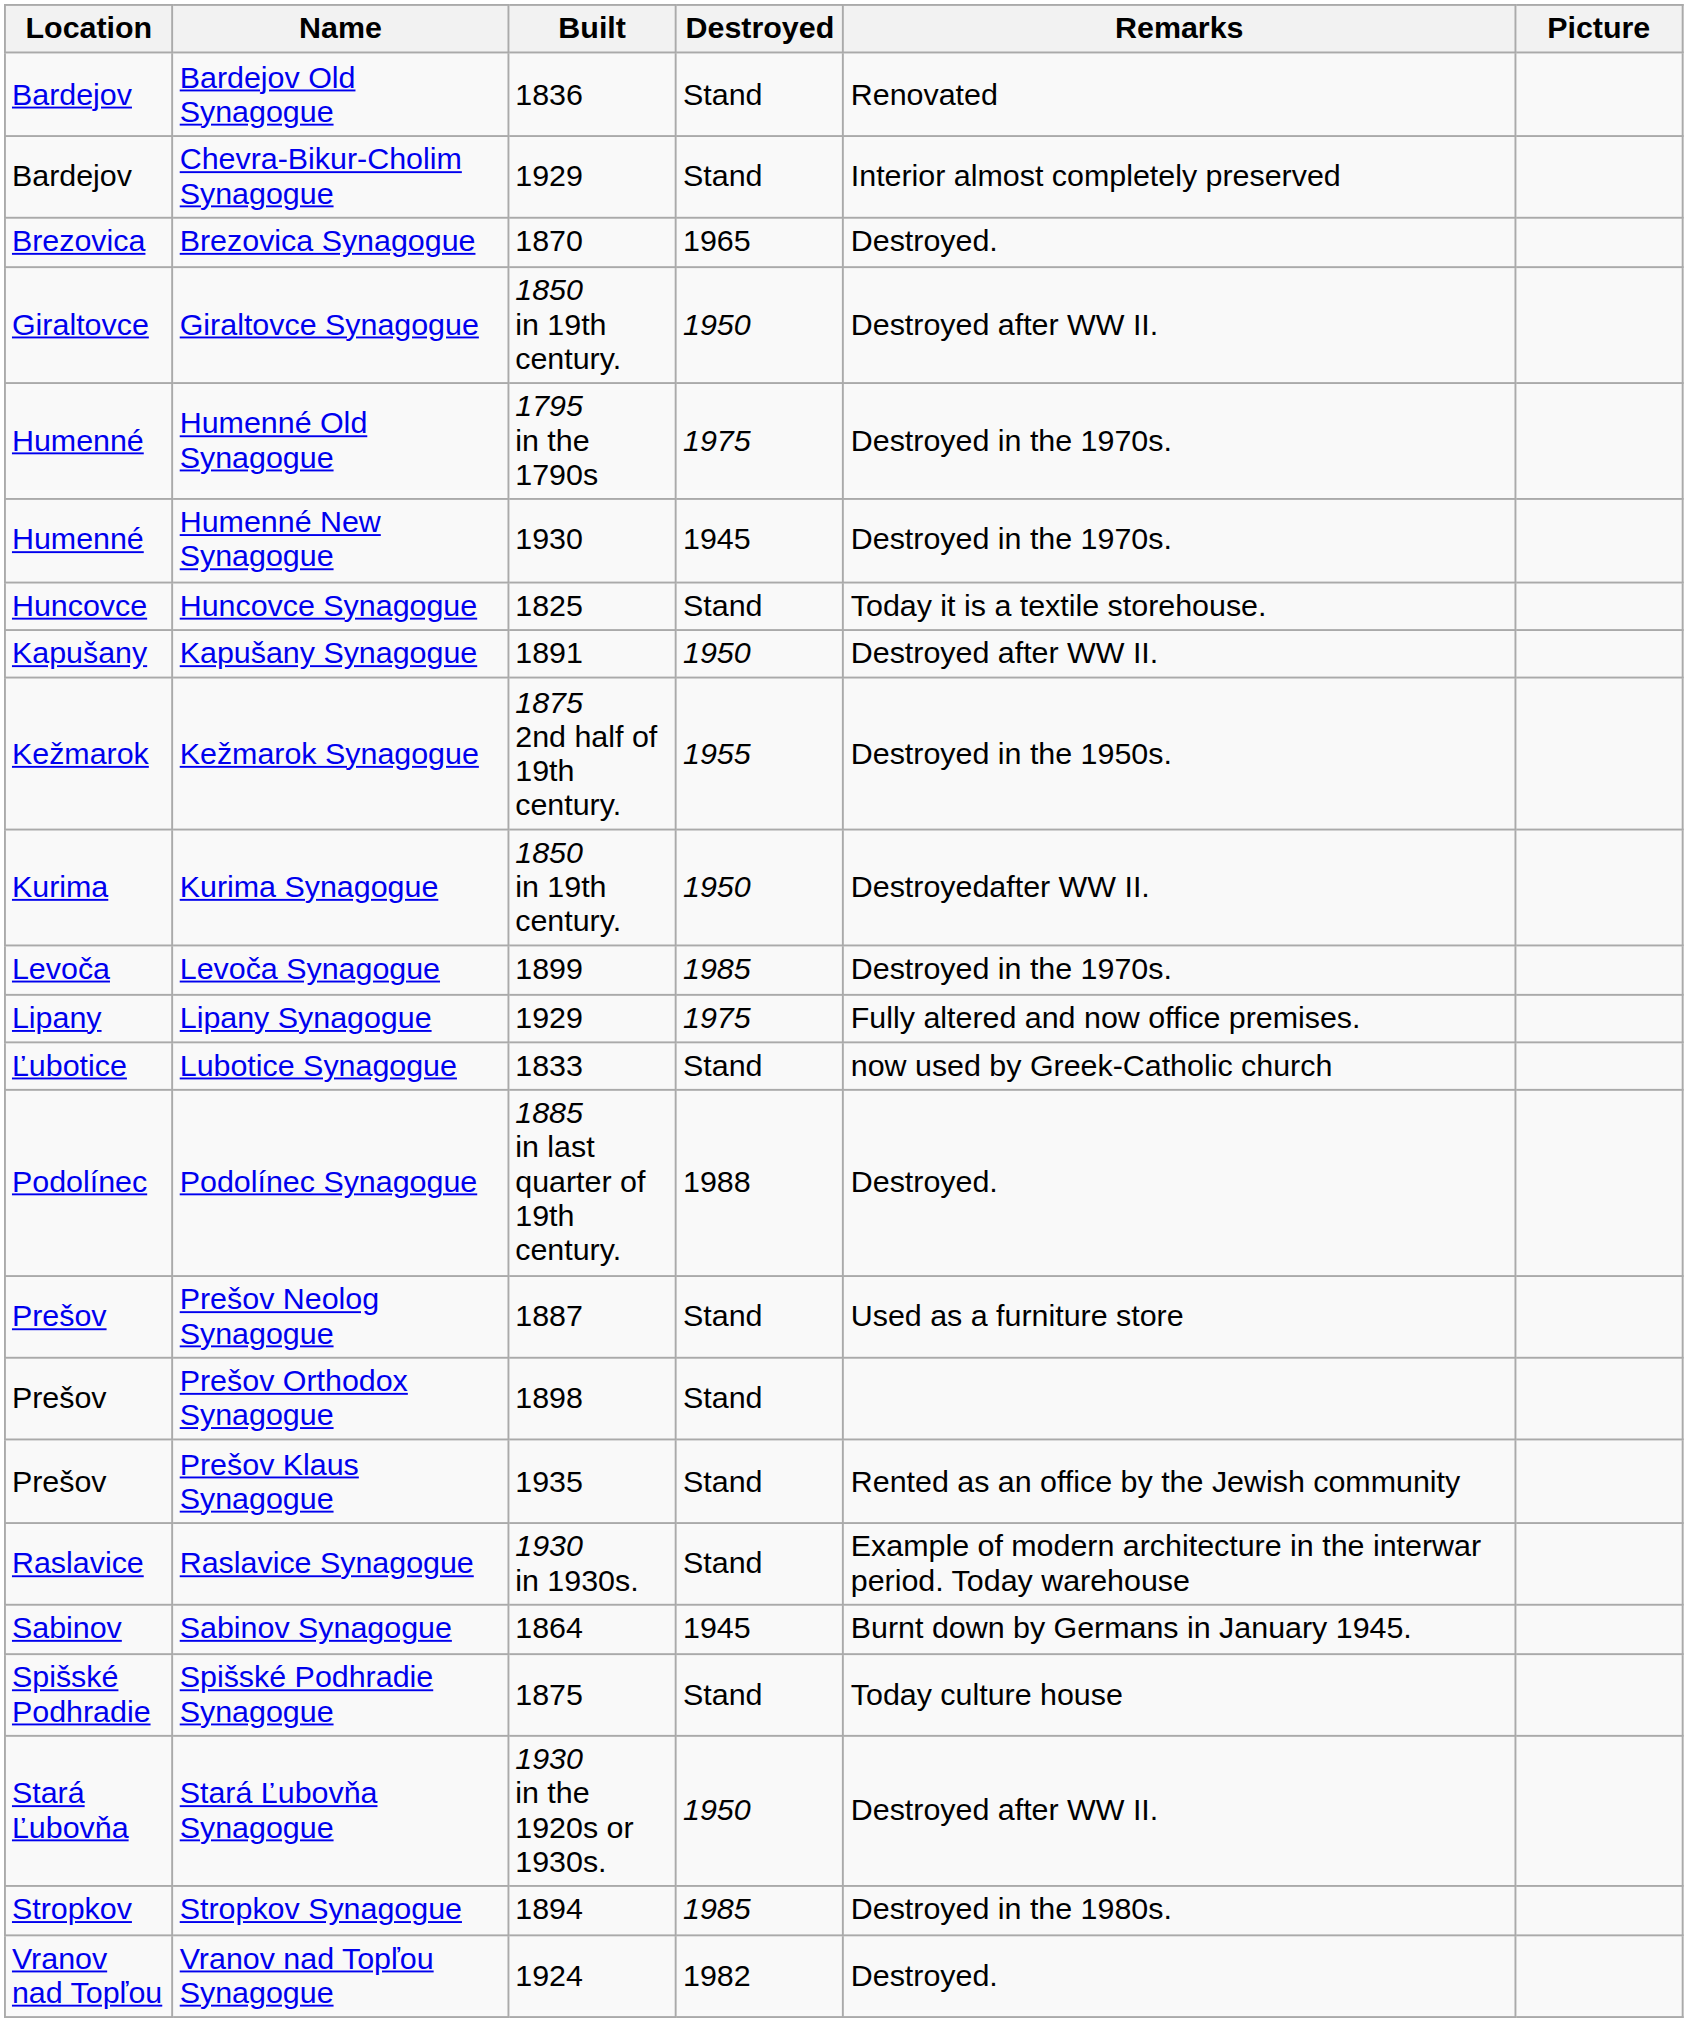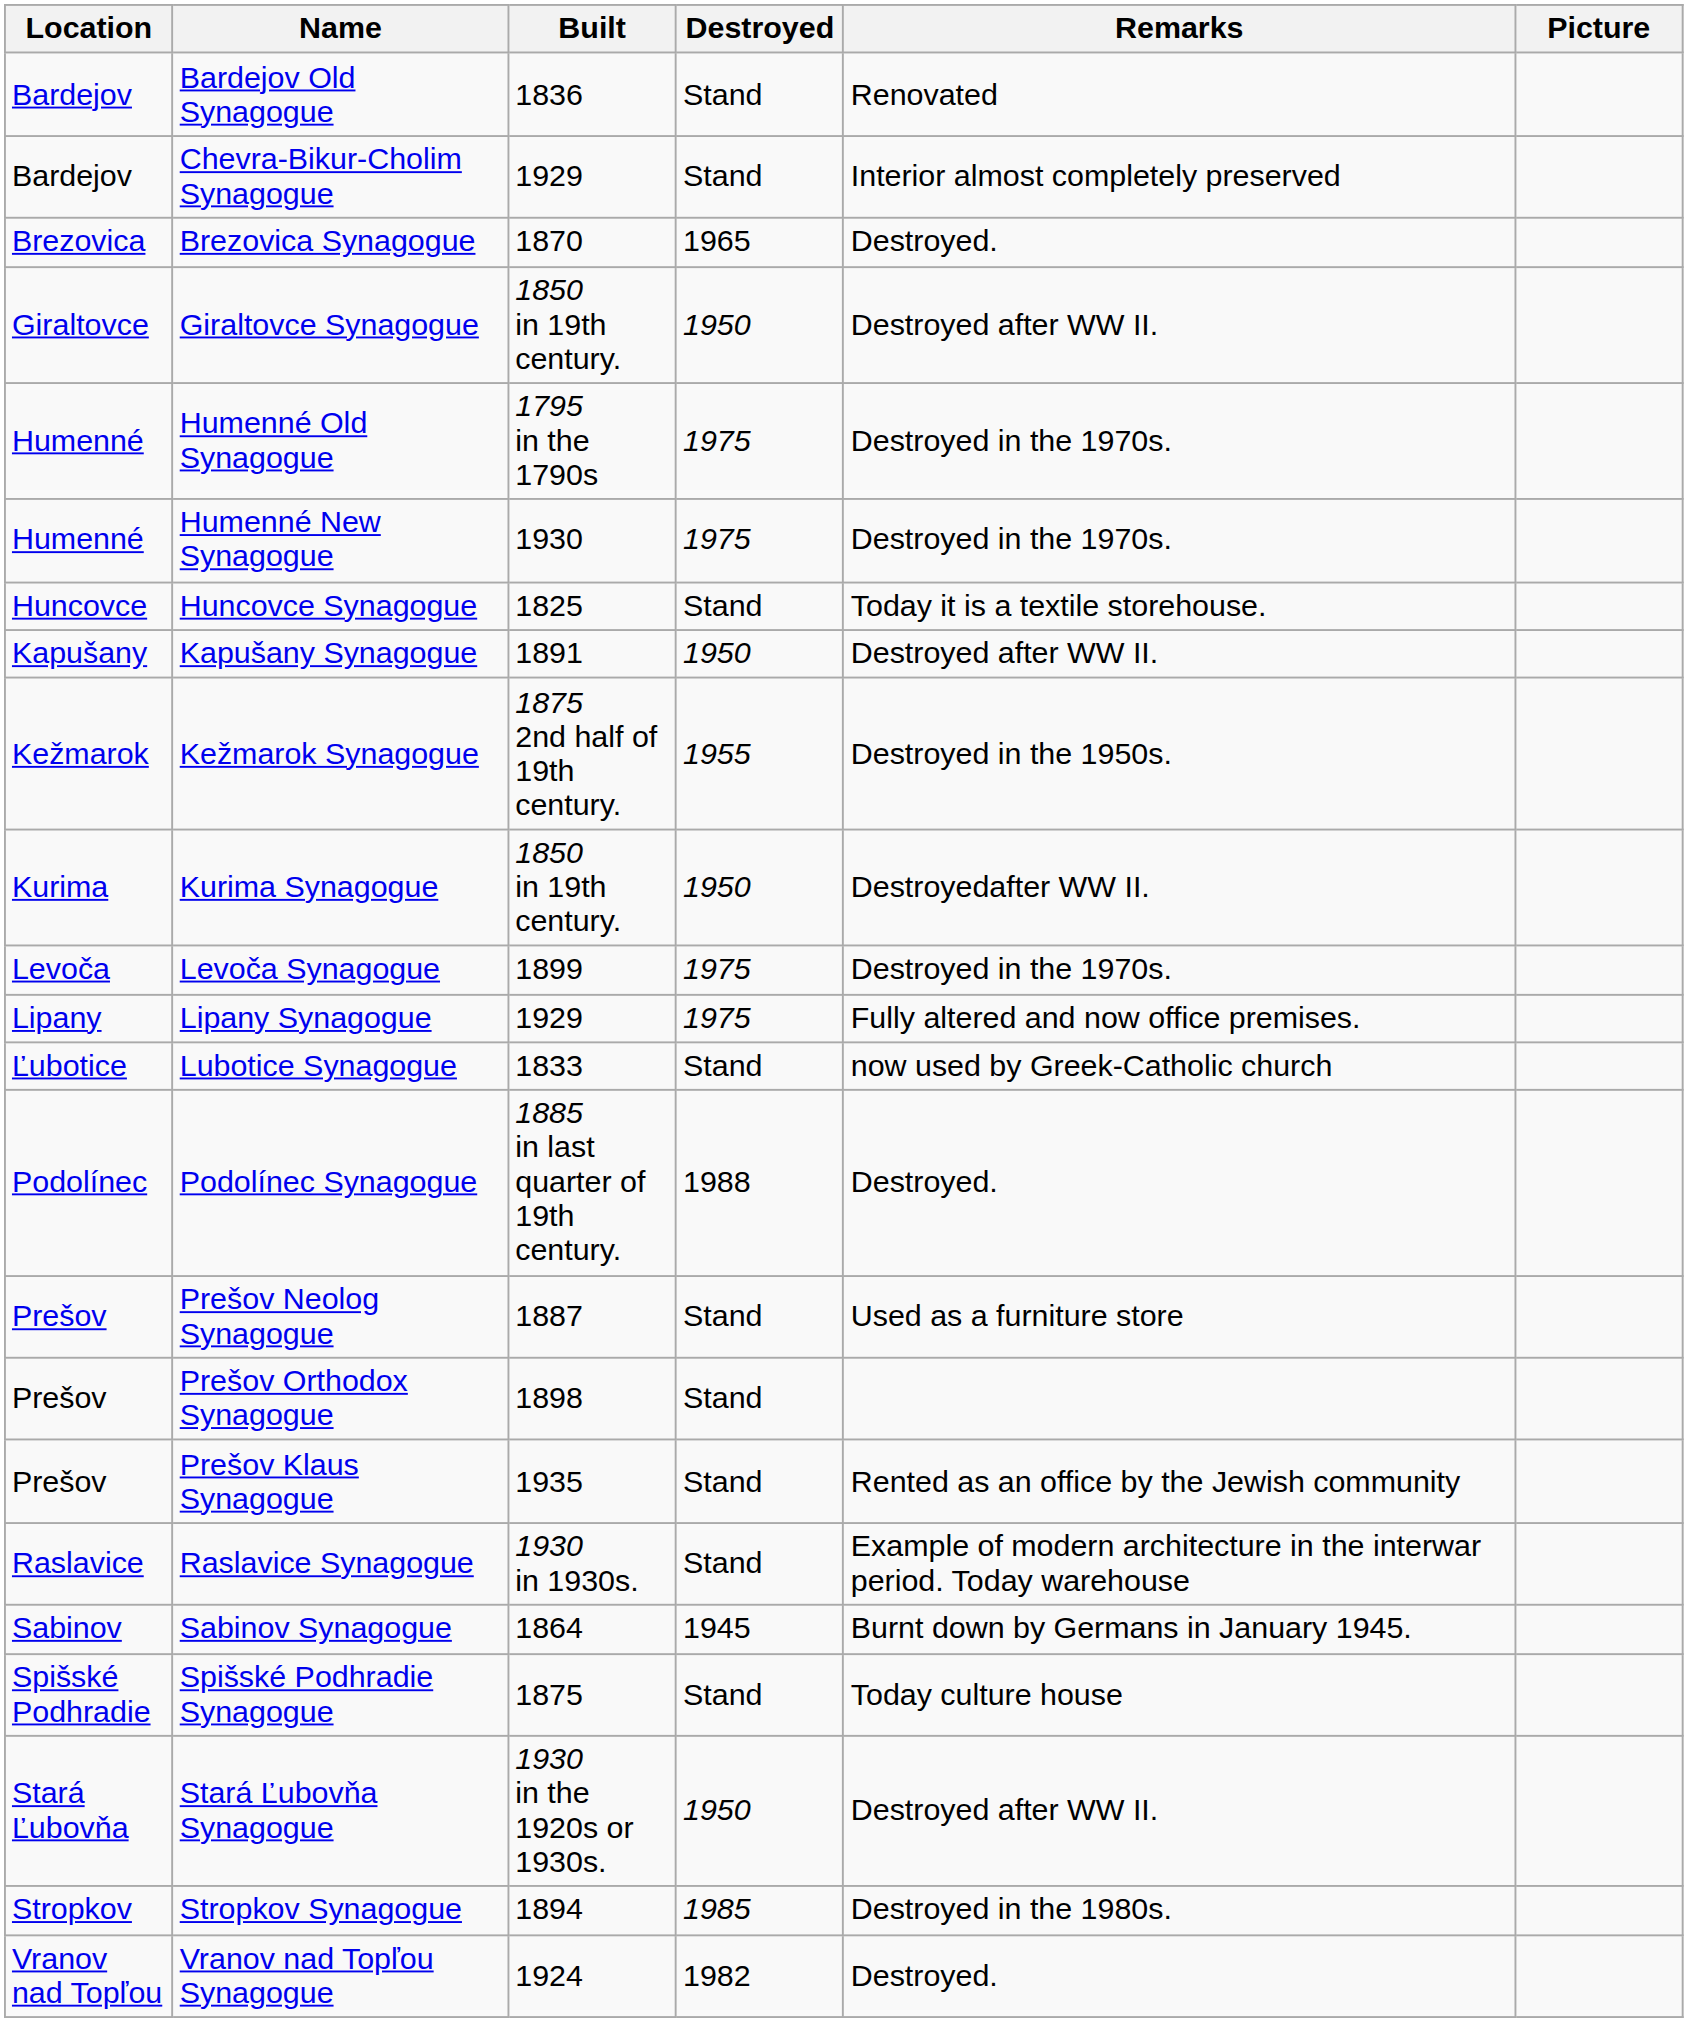Humenné New Synagogue | Destroyed: 1945 -> 1975
Levoča Synagogue | Destroyed: 1985 -> 1975
